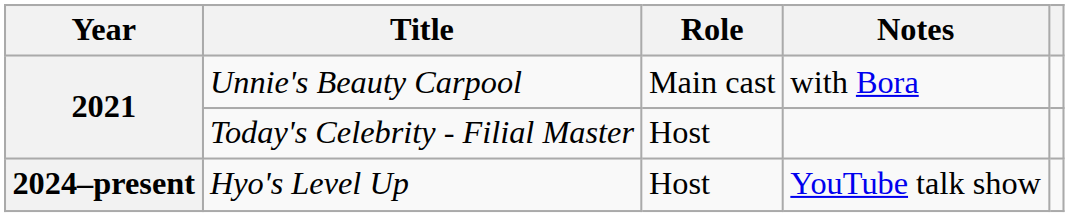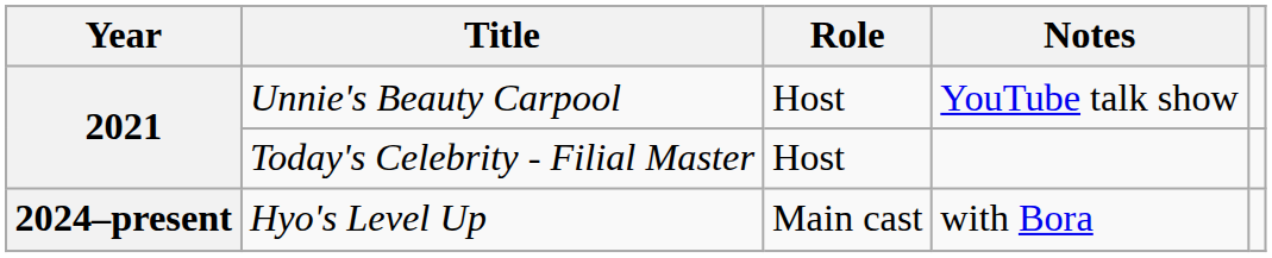Unnie's Beauty Carpool | Role: Main cast -> Host
Unnie's Beauty Carpool | Notes: with Bora -> YouTube talk show
Hyo's Level Up | Role: Host -> Main cast
Hyo's Level Up | Notes: YouTube talk show -> with Bora
